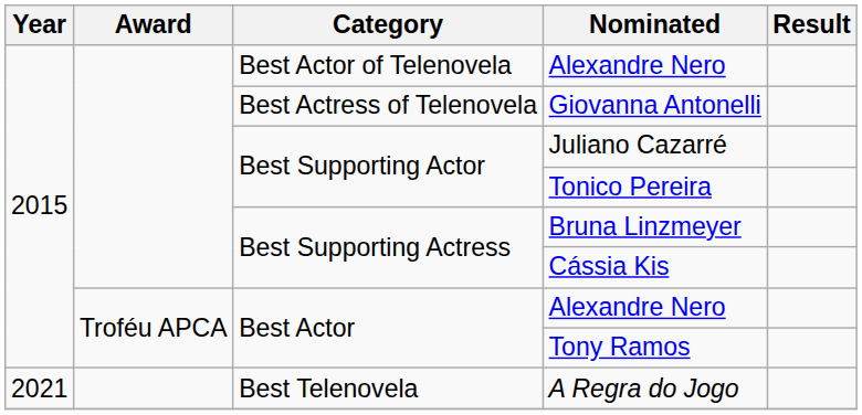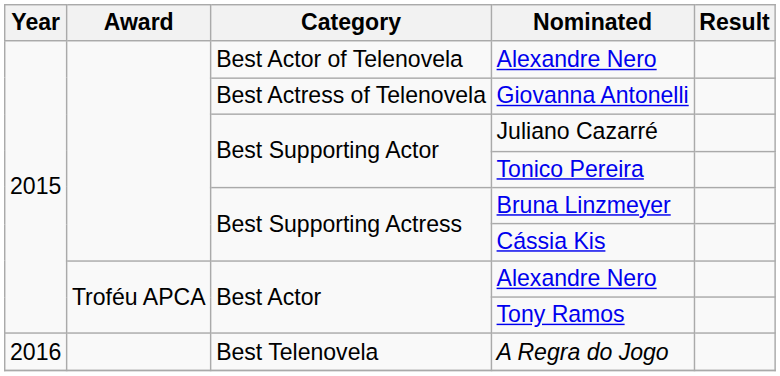A Regra do Jogo | Year: 2021 -> 2016
